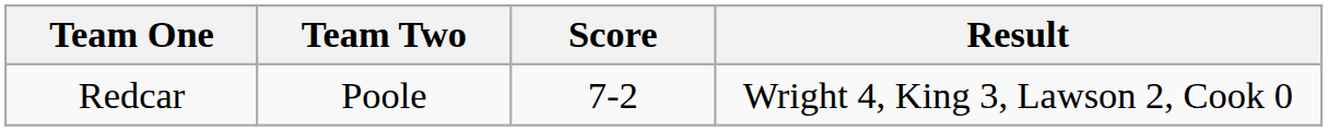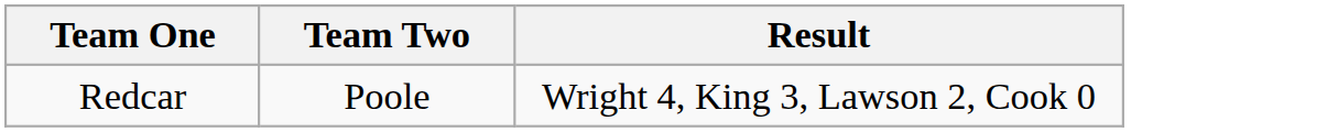- column: Score | 7-2
